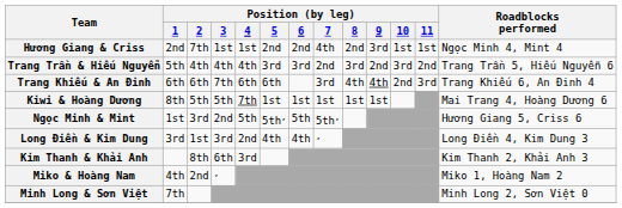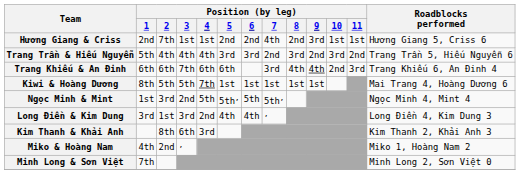Hương Giang & Criss | Roadblocks performed: Ngọc Minh 4, Mint 4 -> Hương Giang 5, Criss 6
Ngọc Minh & Mint | Roadblocks performed: Hương Giang 5, Criss 6 -> Ngọc Minh 4, Mint 4
